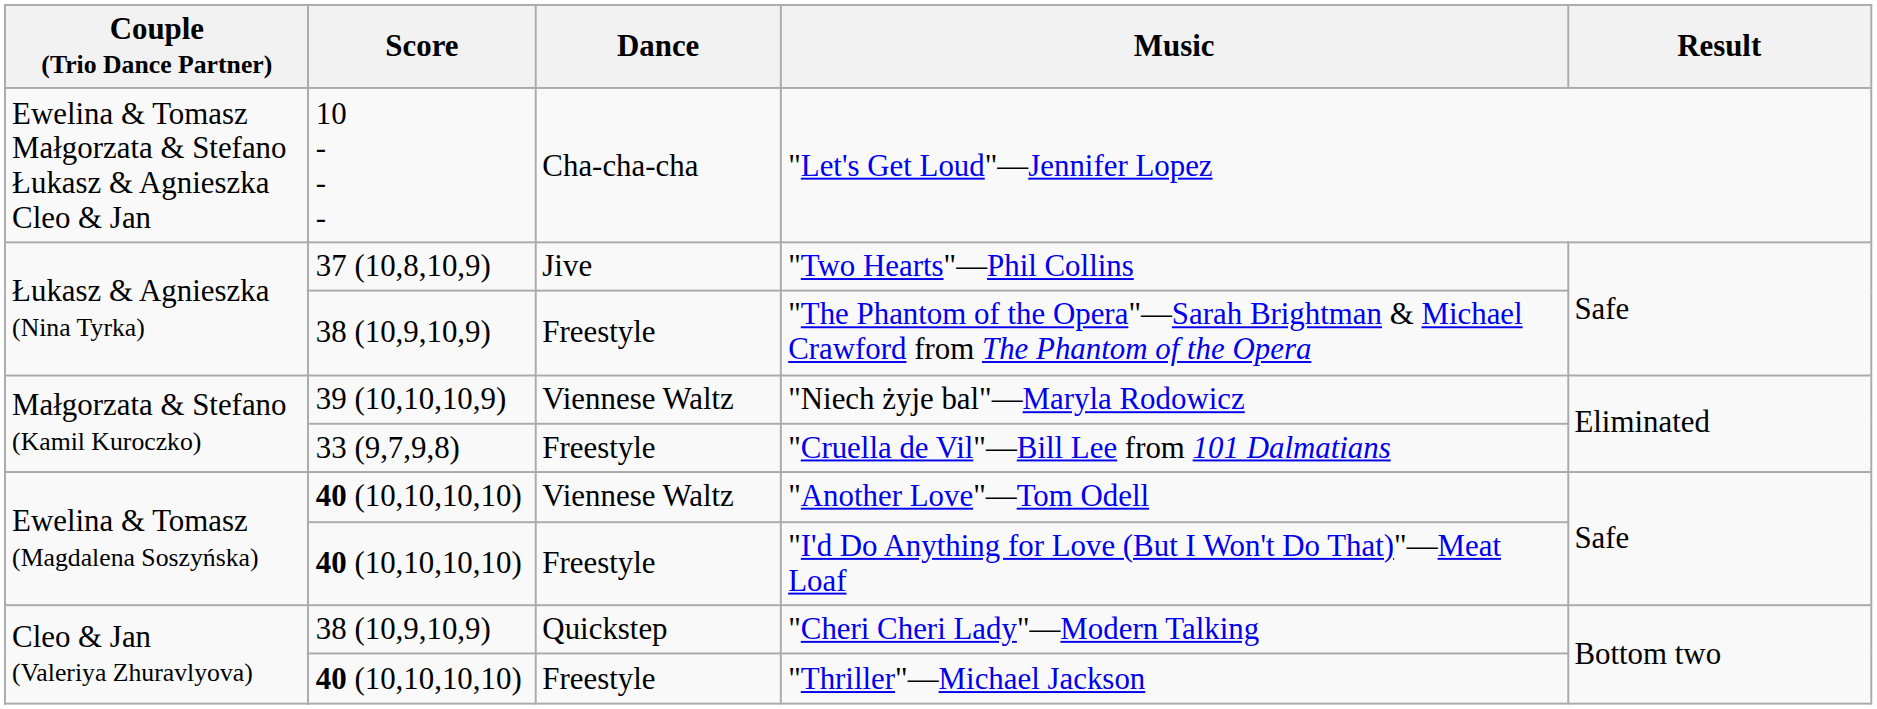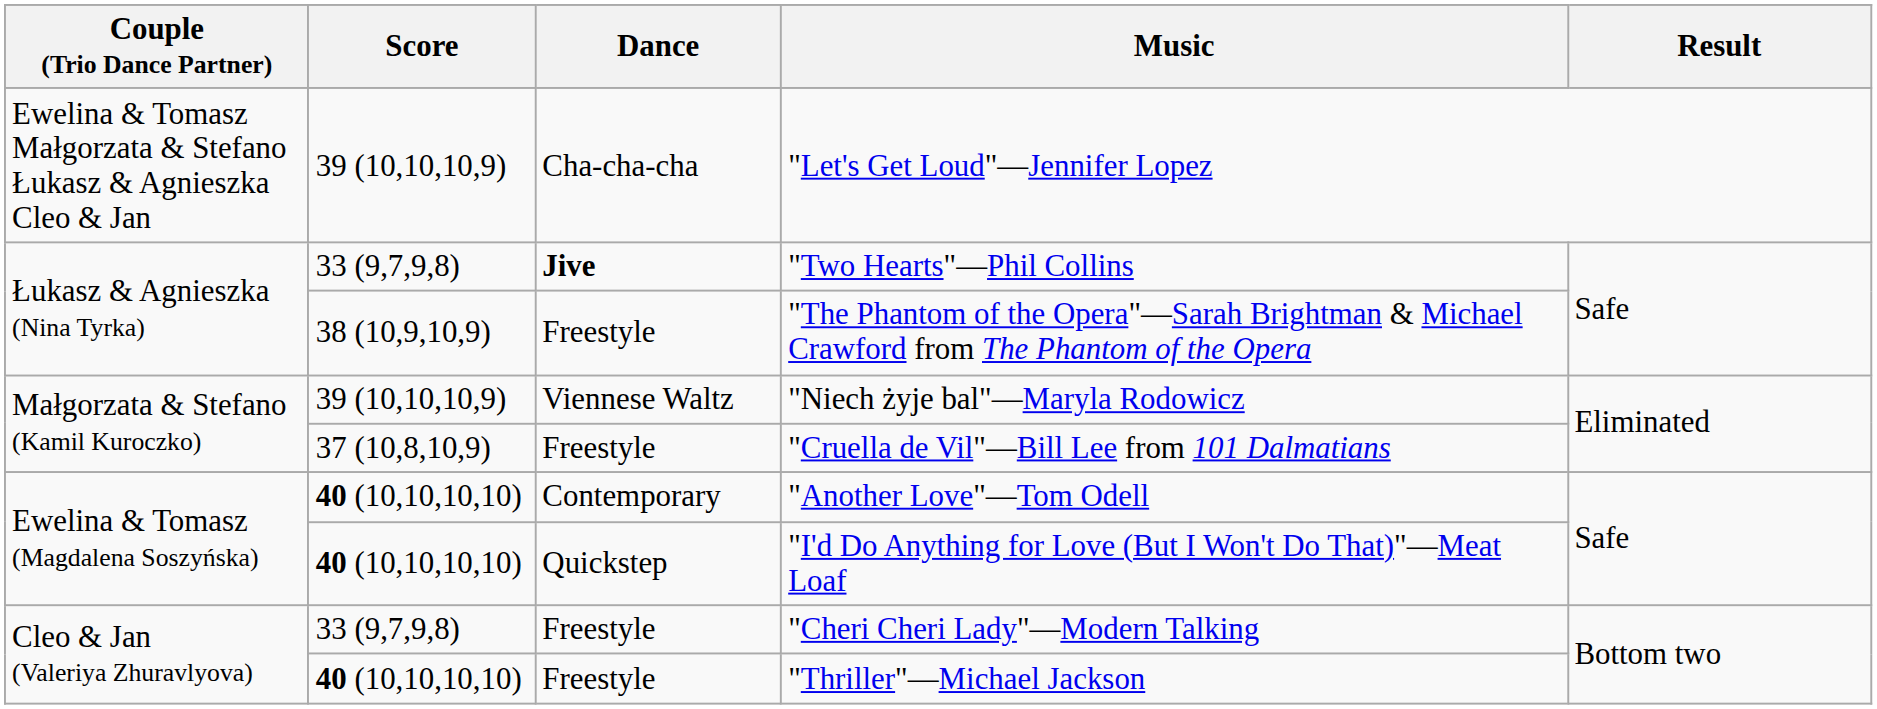"Let's Get Loud"—Jennifer Lopez | Score: 10 - - - -> 39 (10,10,10,9)
"Two Hearts"—Phil Collins | Score: 37 (10,8,10,9) -> 33 (9,7,9,8)
"Two Hearts"—Phil Collins | Dance: normal -> bold
"Cruella de Vil"—Bill Lee from 101 Dalmatians | Score: 33 (9,7,9,8) -> 37 (10,8,10,9)
"Another Love"—Tom Odell | Dance: Viennese Waltz -> Contemporary
"I'd Do Anything for Love (But I Won't Do That)"—Meat Loaf | Dance: Freestyle -> Quickstep
"Cheri Cheri Lady"—Modern Talking | Score: 38 (10,9,10,9) -> 33 (9,7,9,8)
"Cheri Cheri Lady"—Modern Talking | Dance: Quickstep -> Freestyle
